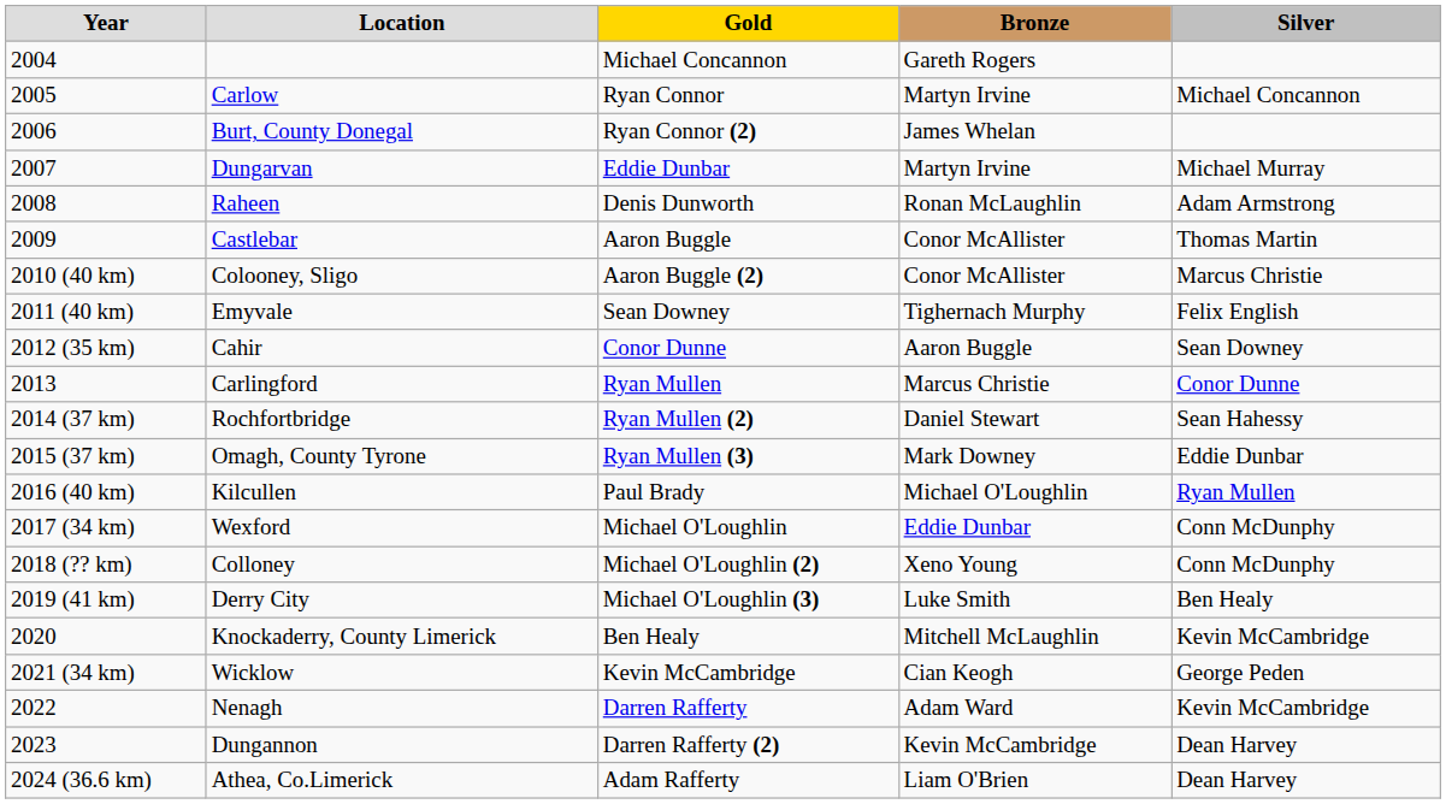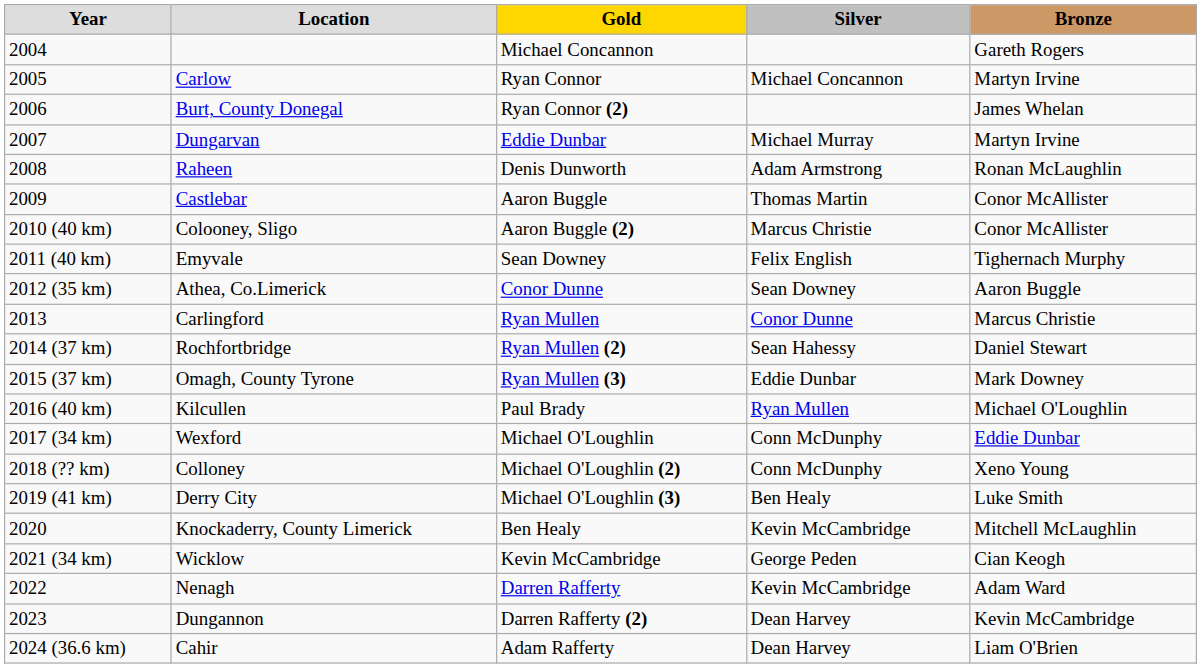columns swapped: Silver <-> Bronze
2012 (35 km) | Location: Cahir -> Athea, Co.Limerick
2024 (36.6 km) | Location: Athea, Co.Limerick -> Cahir
